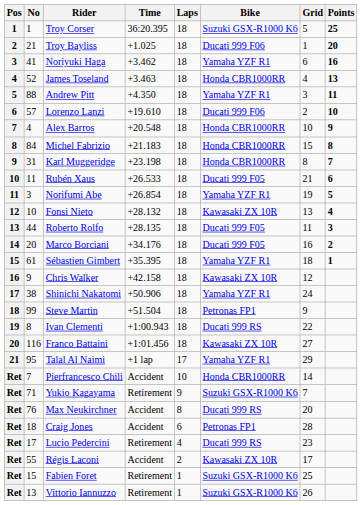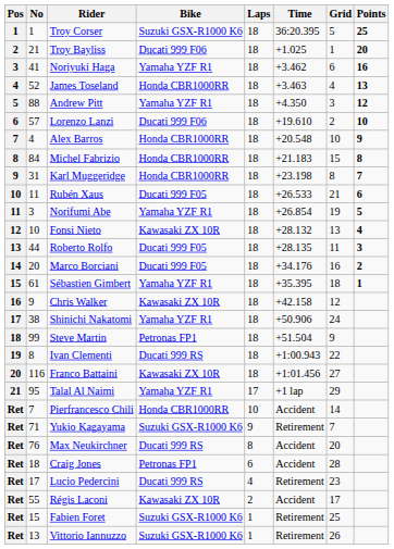columns swapped: Bike <-> Time
Andrew Pitt | Points: 11 -> 12
